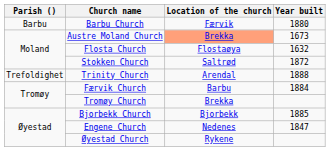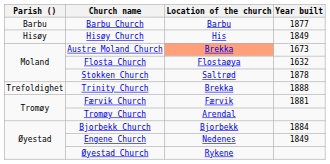Barbu Church | Location of the church: Færvik -> Barbu
Barbu Church | Year built: 1880 -> 1877
+ row: Hisøy | Hisøy Church | His | 1849
Stokken Church | Year built: 1872 -> 1878
Trinity Church | Location of the church: Arendal -> Brekka
Færvik Church | Location of the church: Barbu -> Færvik
Færvik Church | Year built: 1884 -> 1881
Tromøy Church | Location of the church: Brekka -> Arendal
Bjorbekk Church | Year built: 1885 -> 1884
Engene Church | Year built: 1847 -> 1849
